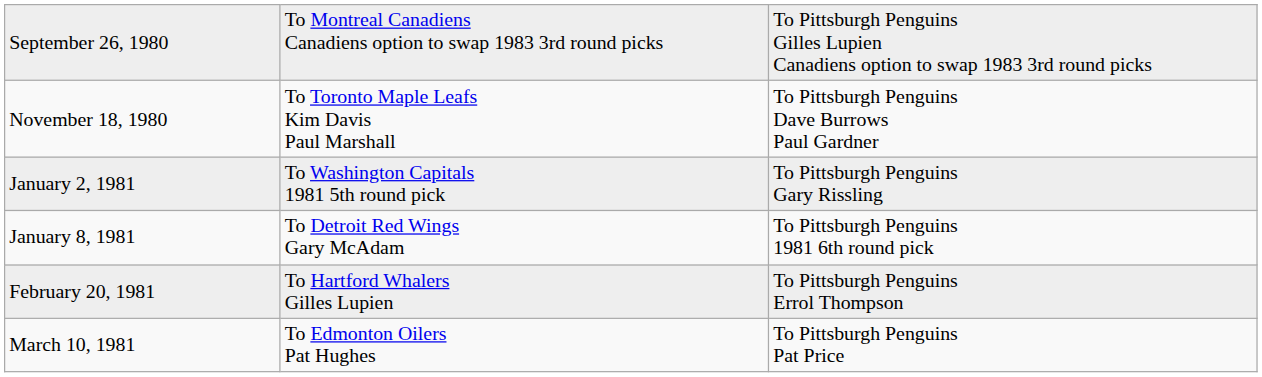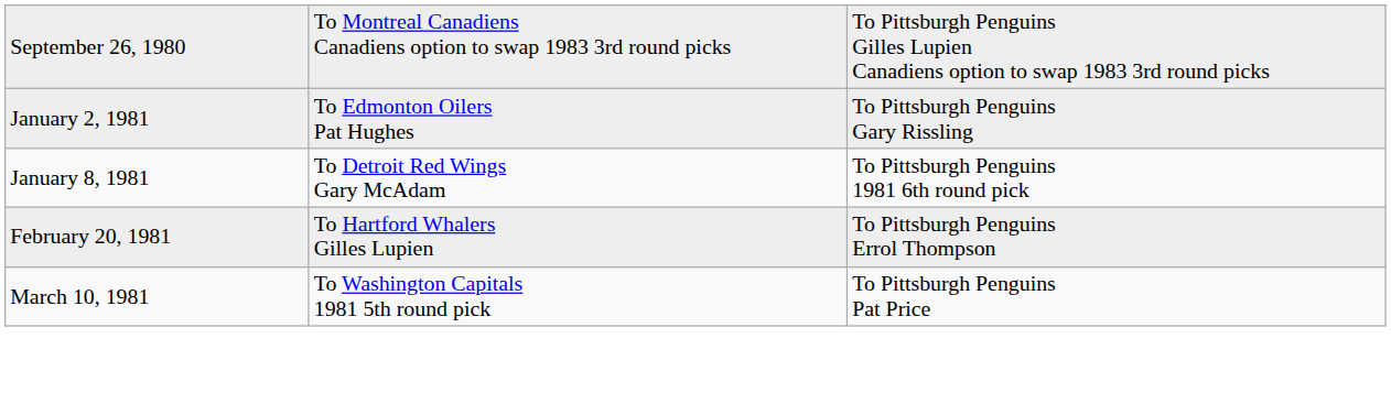- row: November 18, 1980 | To Toronto Maple Leafs Kim Davis Paul Marshall | To Pittsburgh Penguins Dave Burrows Paul Gardner
January 2, 1981 | column 2: To Washington Capitals 1981 5th round pick -> To Edmonton Oilers Pat Hughes
March 10, 1981 | column 2: To Edmonton Oilers Pat Hughes -> To Washington Capitals 1981 5th round pick
